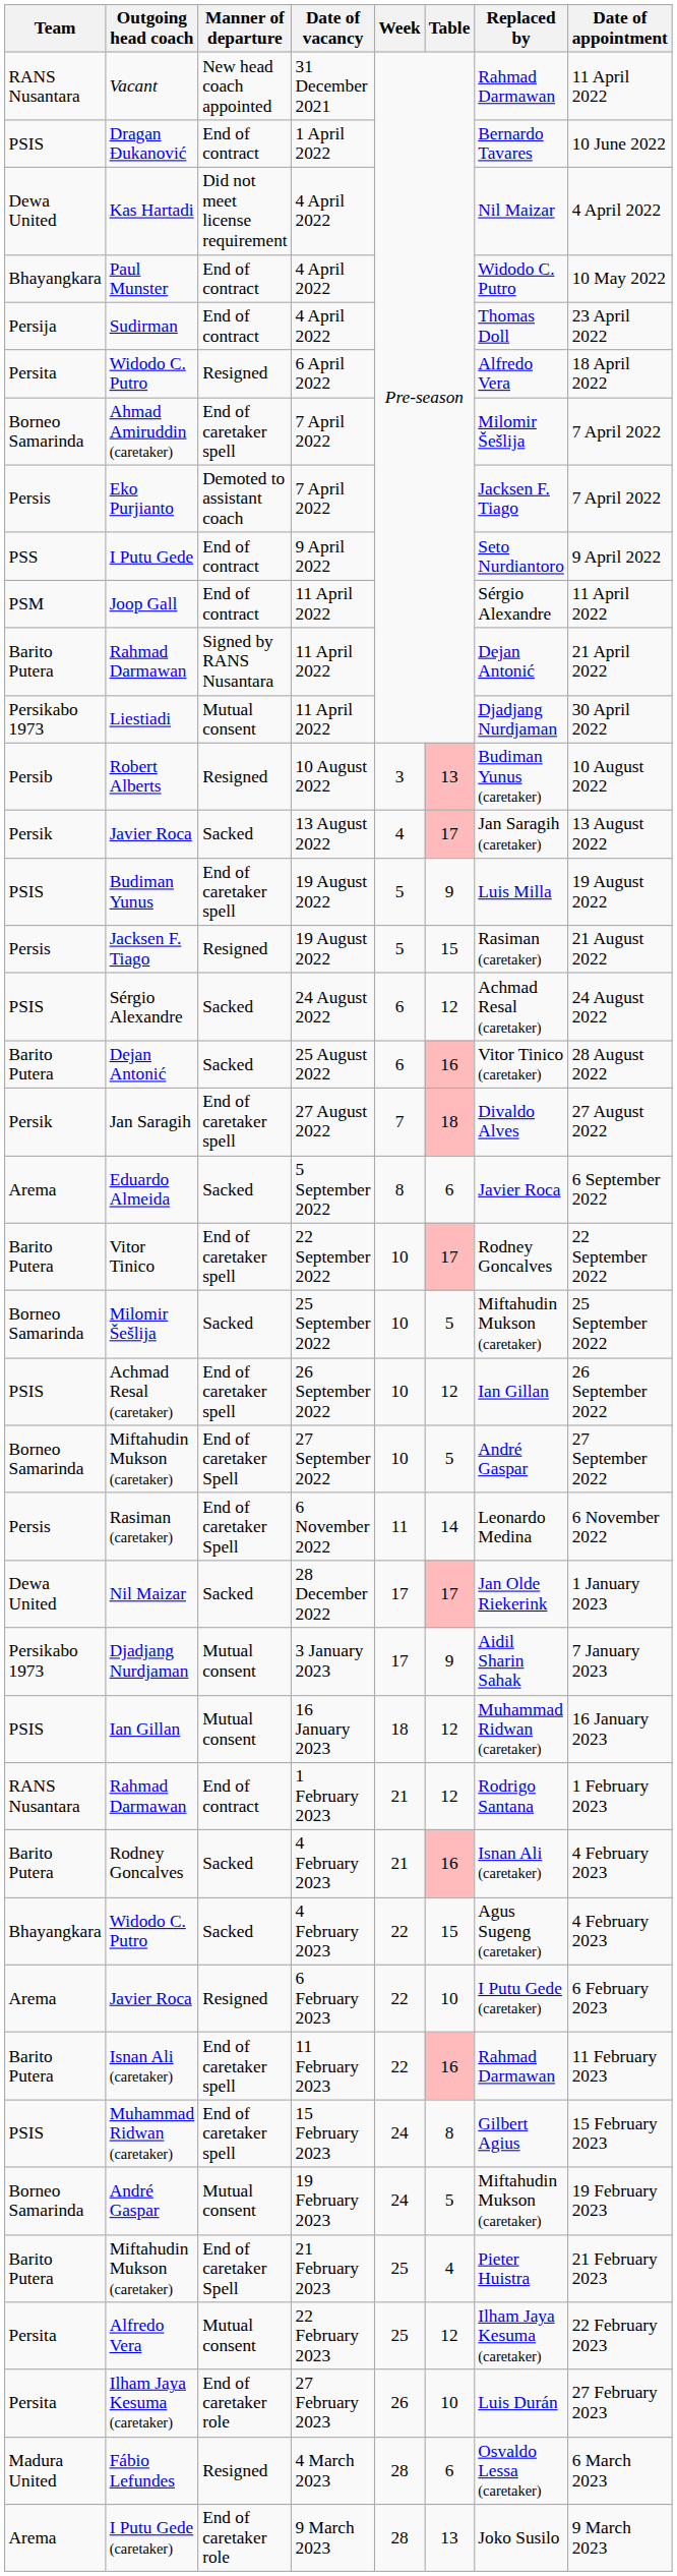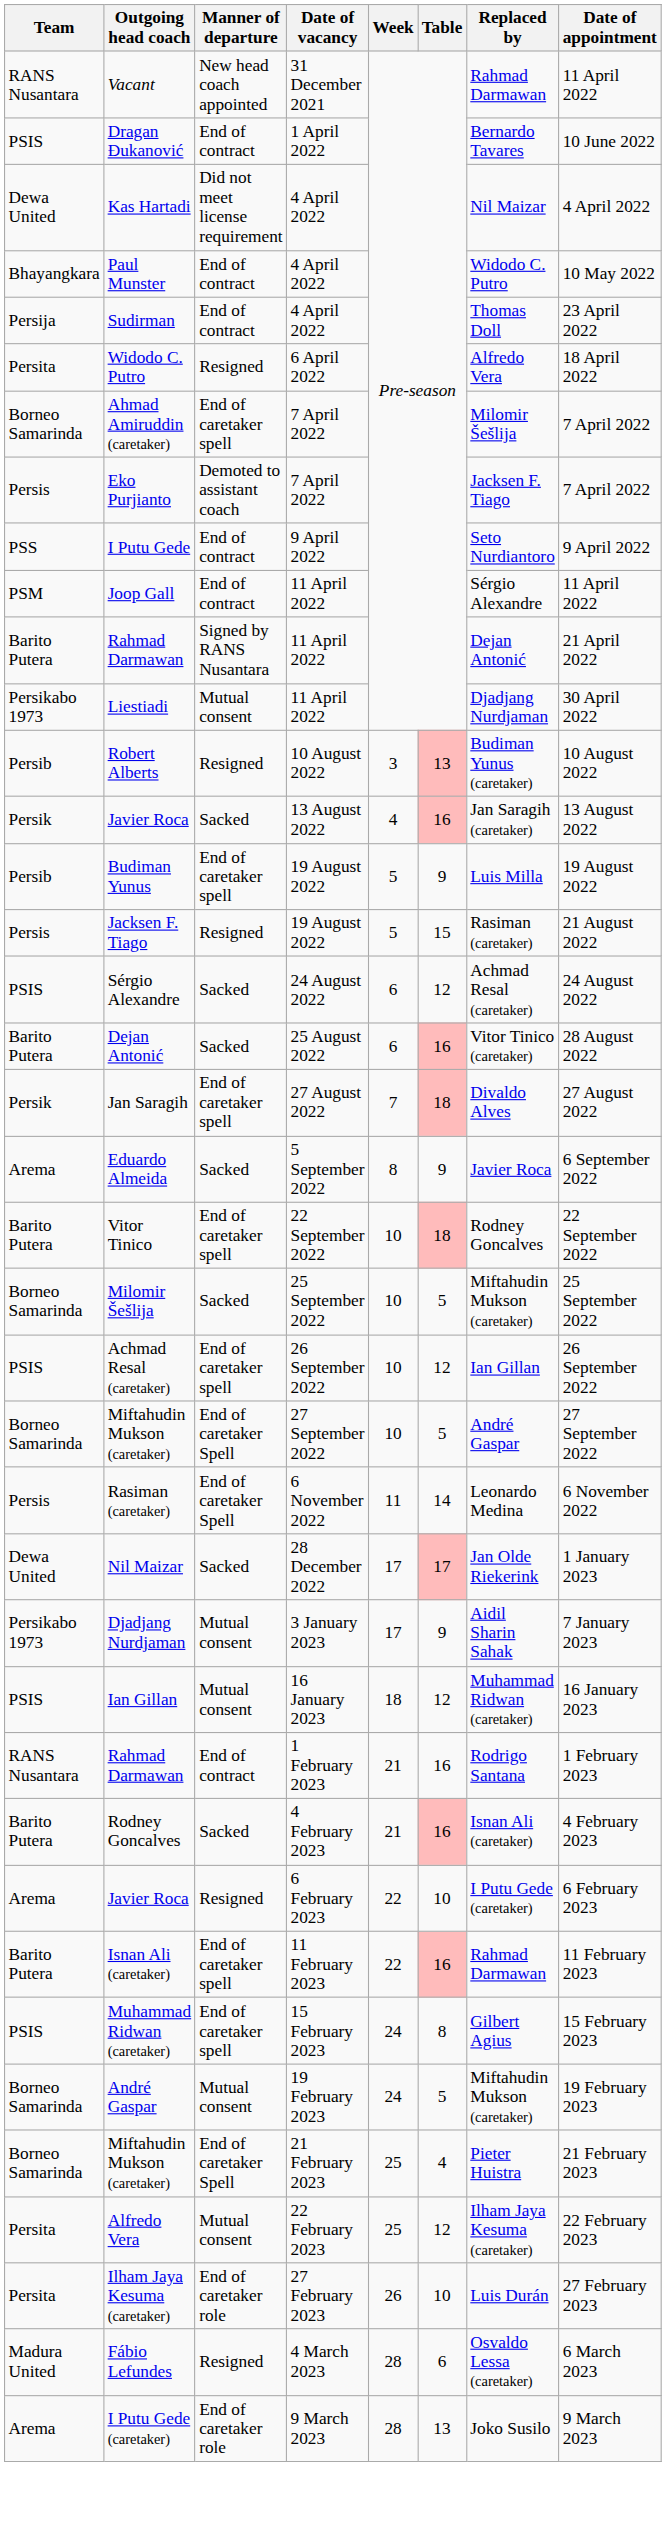Javier Roca / 13 August 2022 | Table: 17 -> 16
Budiman Yunus | Team: PSIS -> Persib
Eduardo Almeida | Table: 6 -> 9
Vitor Tinico | Table: 17 -> 18
Rahmad Darmawan / 1 February 2023 | Table: 12 -> 16
- row: Bhayangkara | Widodo C. Putro | Sacked | 4 February 2023 | 22 | 15 | Agus Sugeng (caretaker) | 4 February 2023
Miftahudin Mukson (caretaker) / 21 February 2023 | Team: Barito Putera -> Borneo Samarinda
